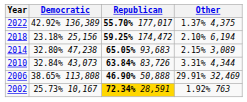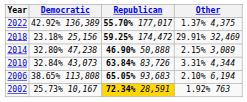2018 | Other: 2.10% 6,194 -> 29.91% 32,469
2014 | Republican: 65.05% 93,683 -> 46.90% 50,888
2006 | Republican: 46.90% 50,888 -> 65.05% 93,683
2006 | Other: 29.91% 32,469 -> 2.10% 6,194
